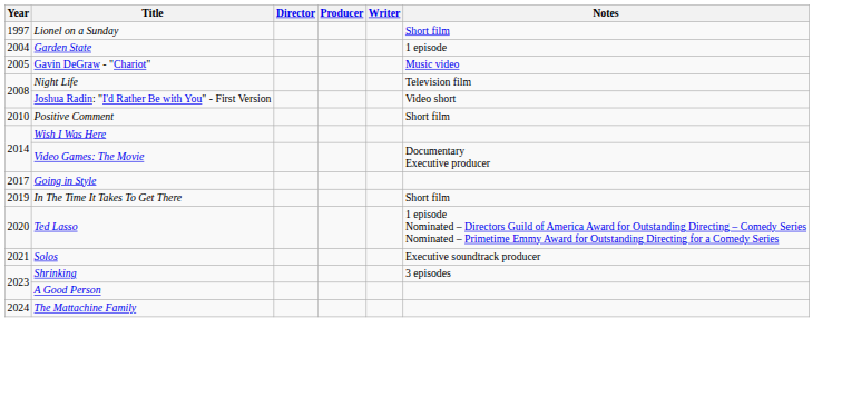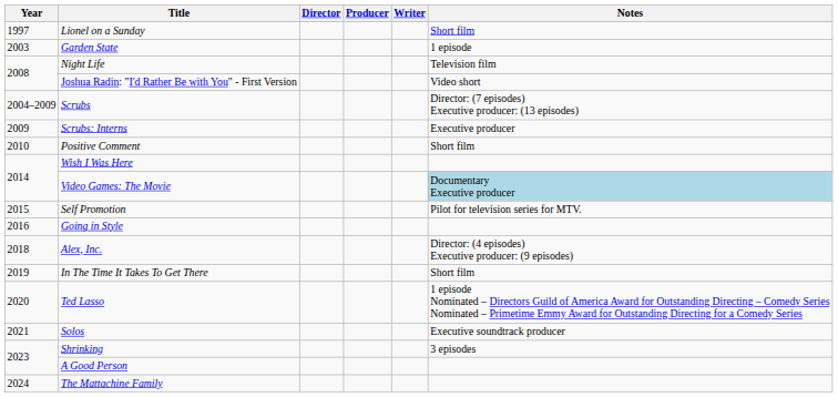Garden State | Year: 2004 -> 2003
- row: 2005 | Gavin DeGraw - "Chariot" | Music video
+ row: 2004–2009 | Scrubs | Director: (7 episodes) Executive producer: (13 episodes)
+ row: 2009 | Scrubs: Interns | Executive producer
Video Games: The Movie | Notes: no background -> lightblue background
+ row: 2015 | Self Promotion | Pilot for television series for MTV.
Going in Style | Year: 2017 -> 2016
+ row: 2018 | Alex, Inc. | Director: (4 episodes) Executive producer: (9 episodes)
